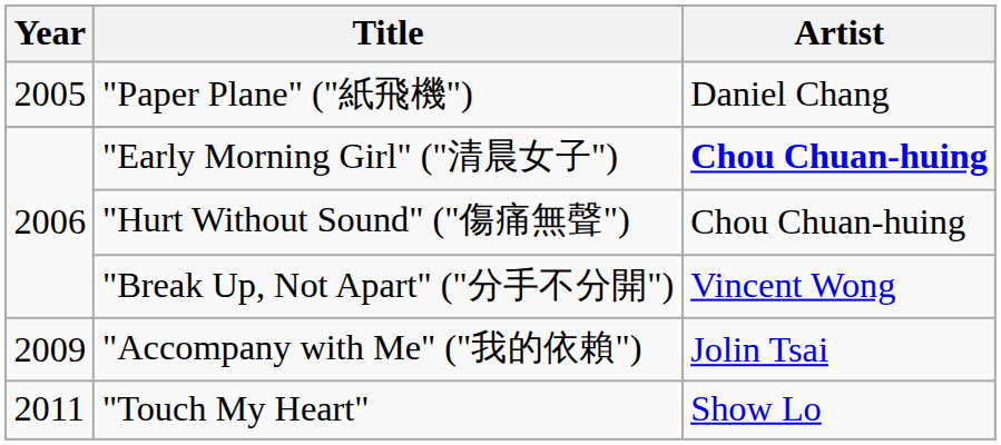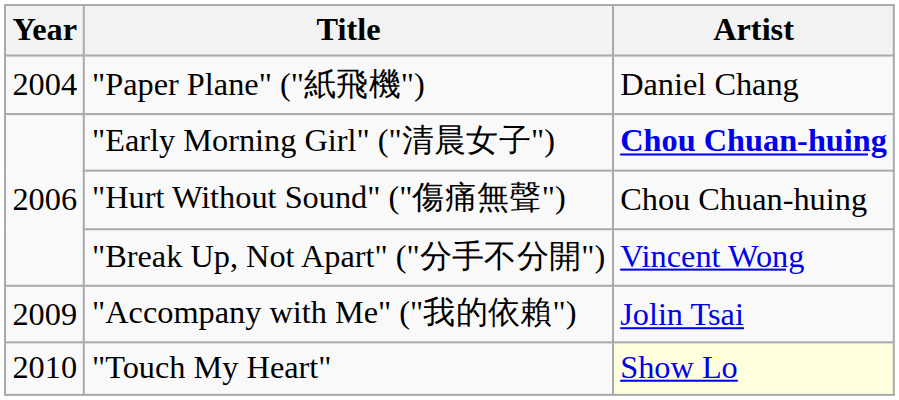"Paper Plane" ("紙飛機") | Year: 2005 -> 2004
"Touch My Heart" | Year: 2011 -> 2010
"Touch My Heart" | Artist: no background -> lightyellow background
